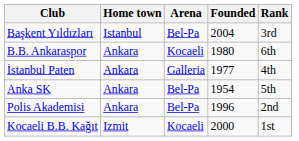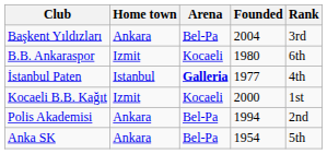Başkent Yıldızları | Home town: Istanbul -> Ankara
B.B. Ankaraspor | Home town: Ankara -> Izmit
İstanbul Paten | Home town: Ankara -> Istanbul
İstanbul Paten | Arena: normal -> bold
rows swapped: Kocaeli B.B. Kağıt <-> Anka SK
Polis Akademisi | Founded: 1996 -> 1994
